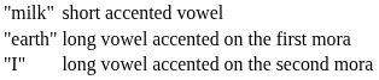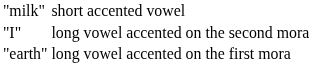rows swapped: long vowel accented on the first mora <-> long vowel accented on the second mora
